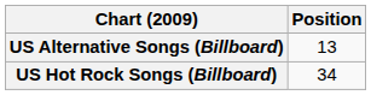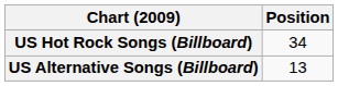rows swapped: US Alternative Songs (Billboard) <-> US Hot Rock Songs (Billboard)
